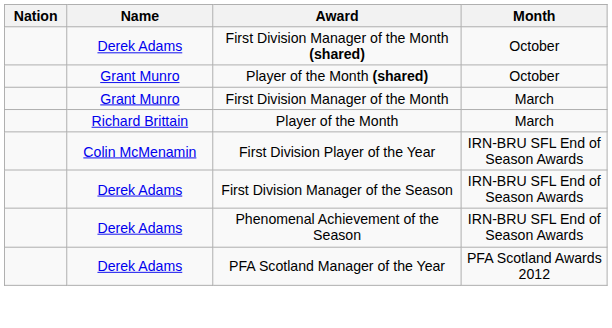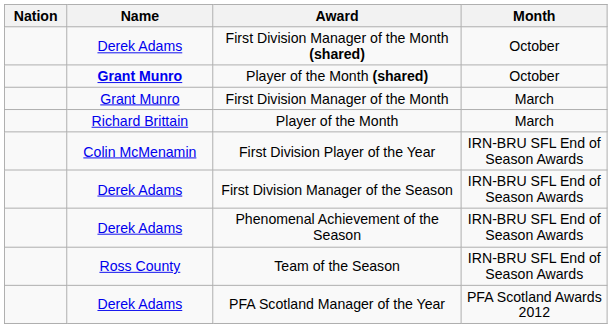Player of the Month (shared) | Name: normal -> bold
+ row: Ross County | Team of the Season | IRN-BRU SFL End of Season Awards
